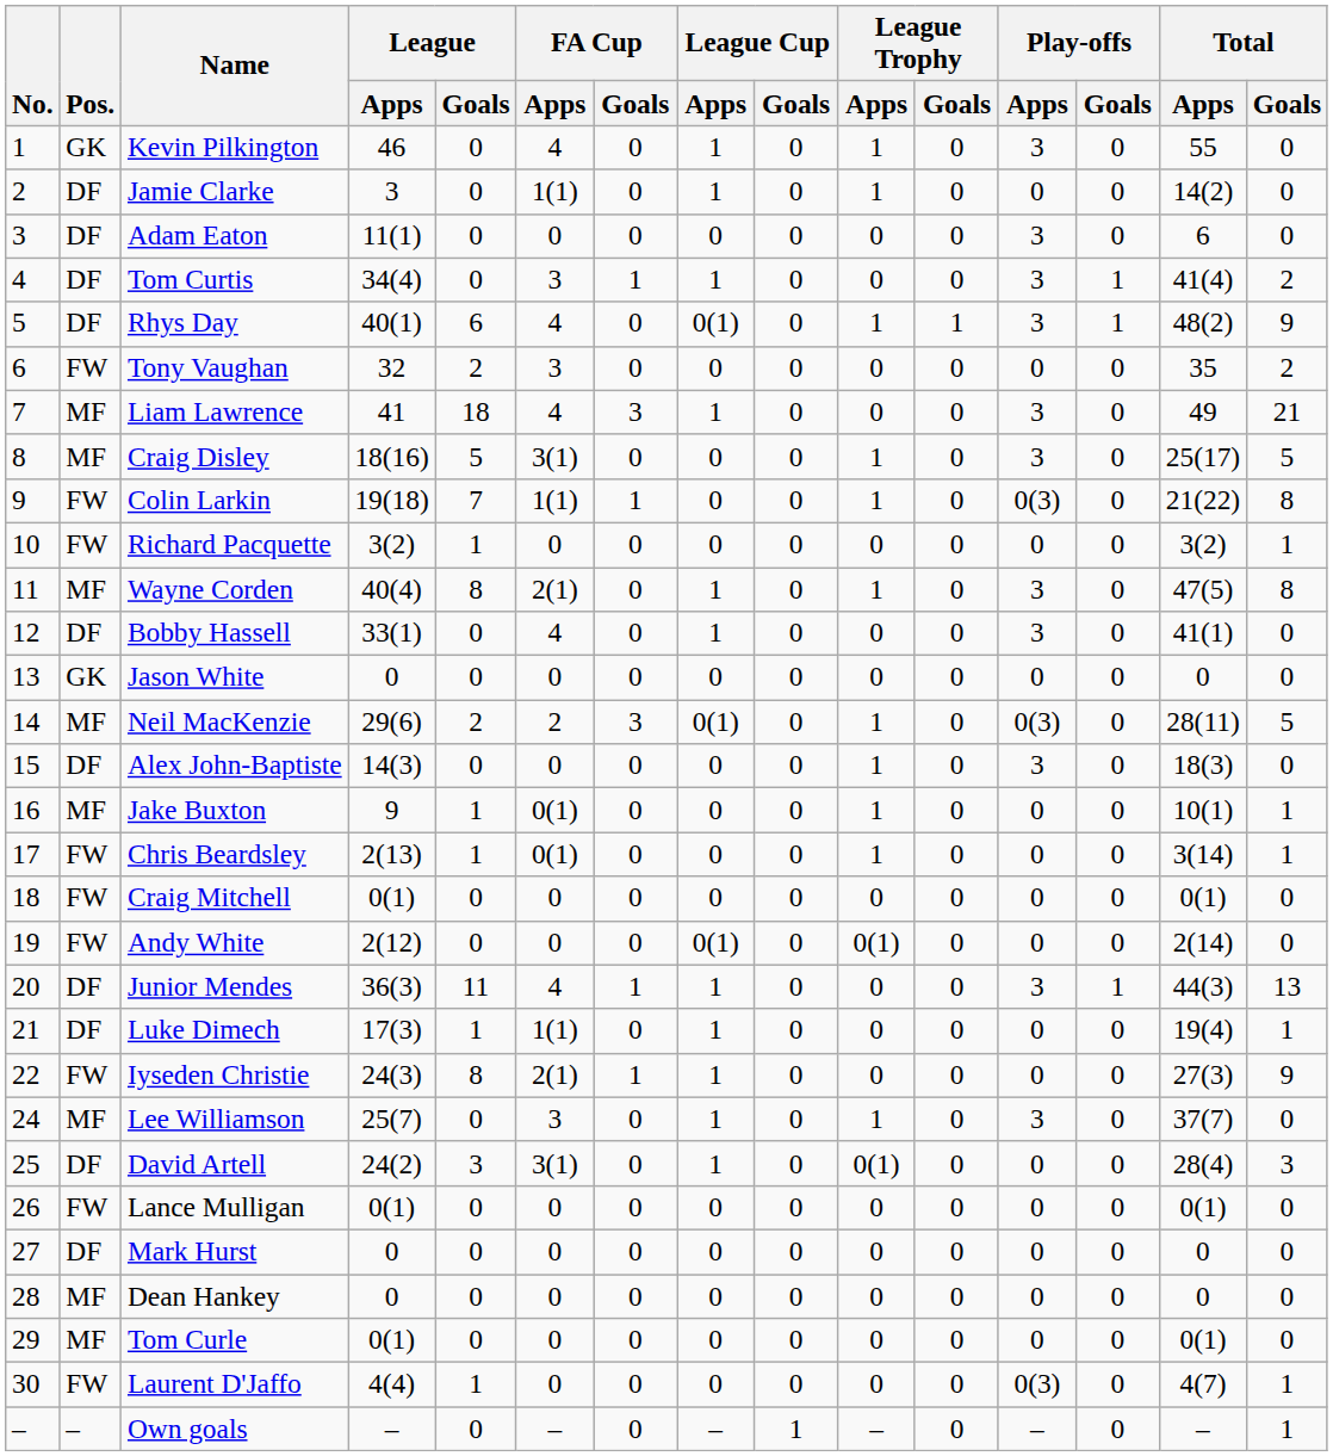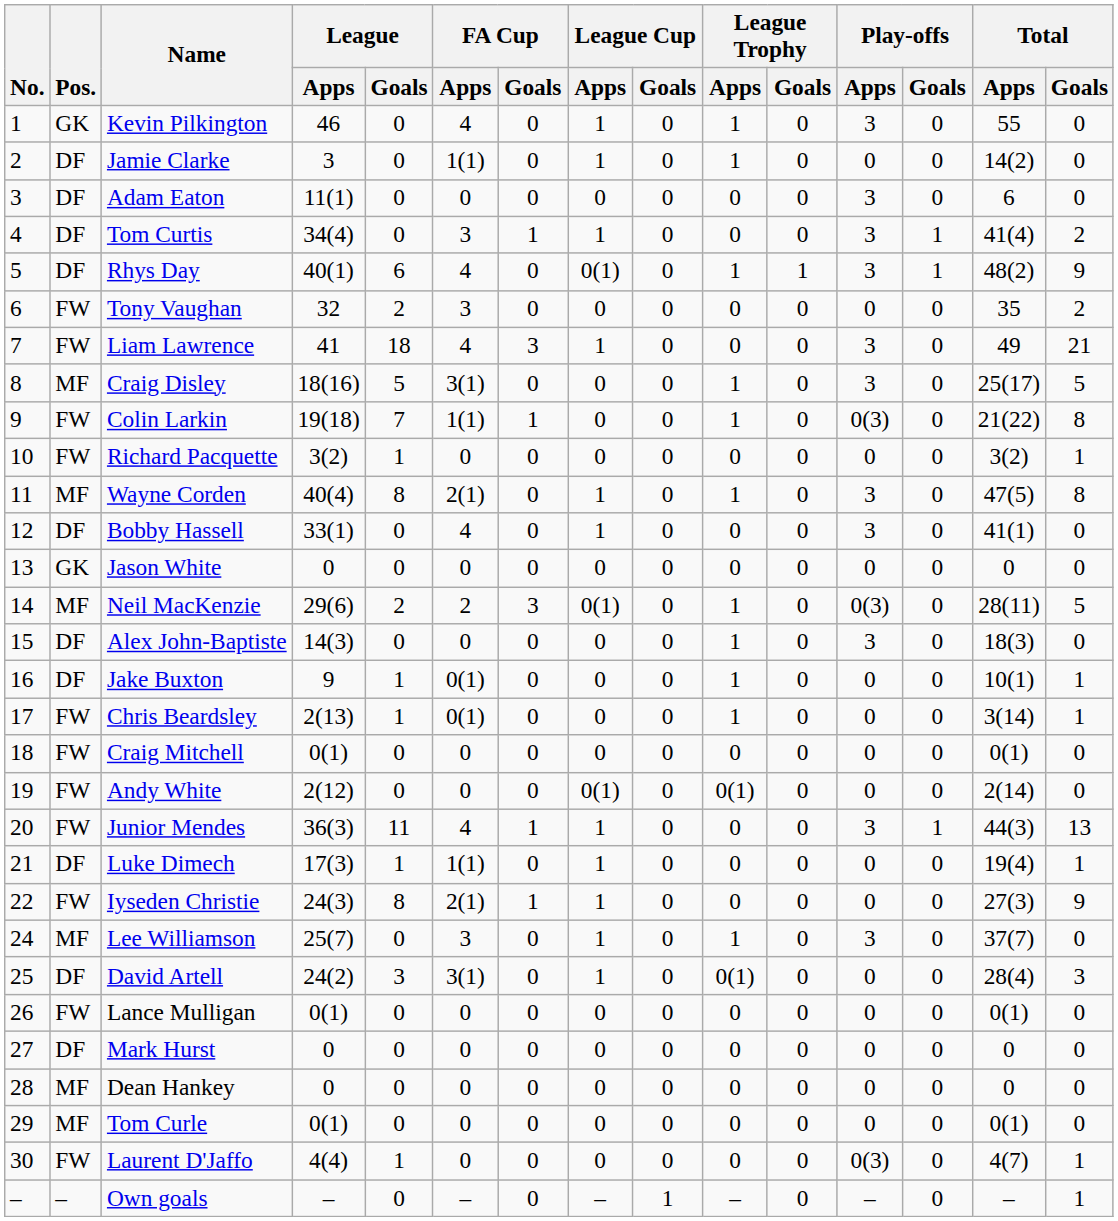Liam Lawrence | Pos.: MF -> FW
Jake Buxton | Pos.: MF -> DF
Junior Mendes | Pos.: DF -> FW
